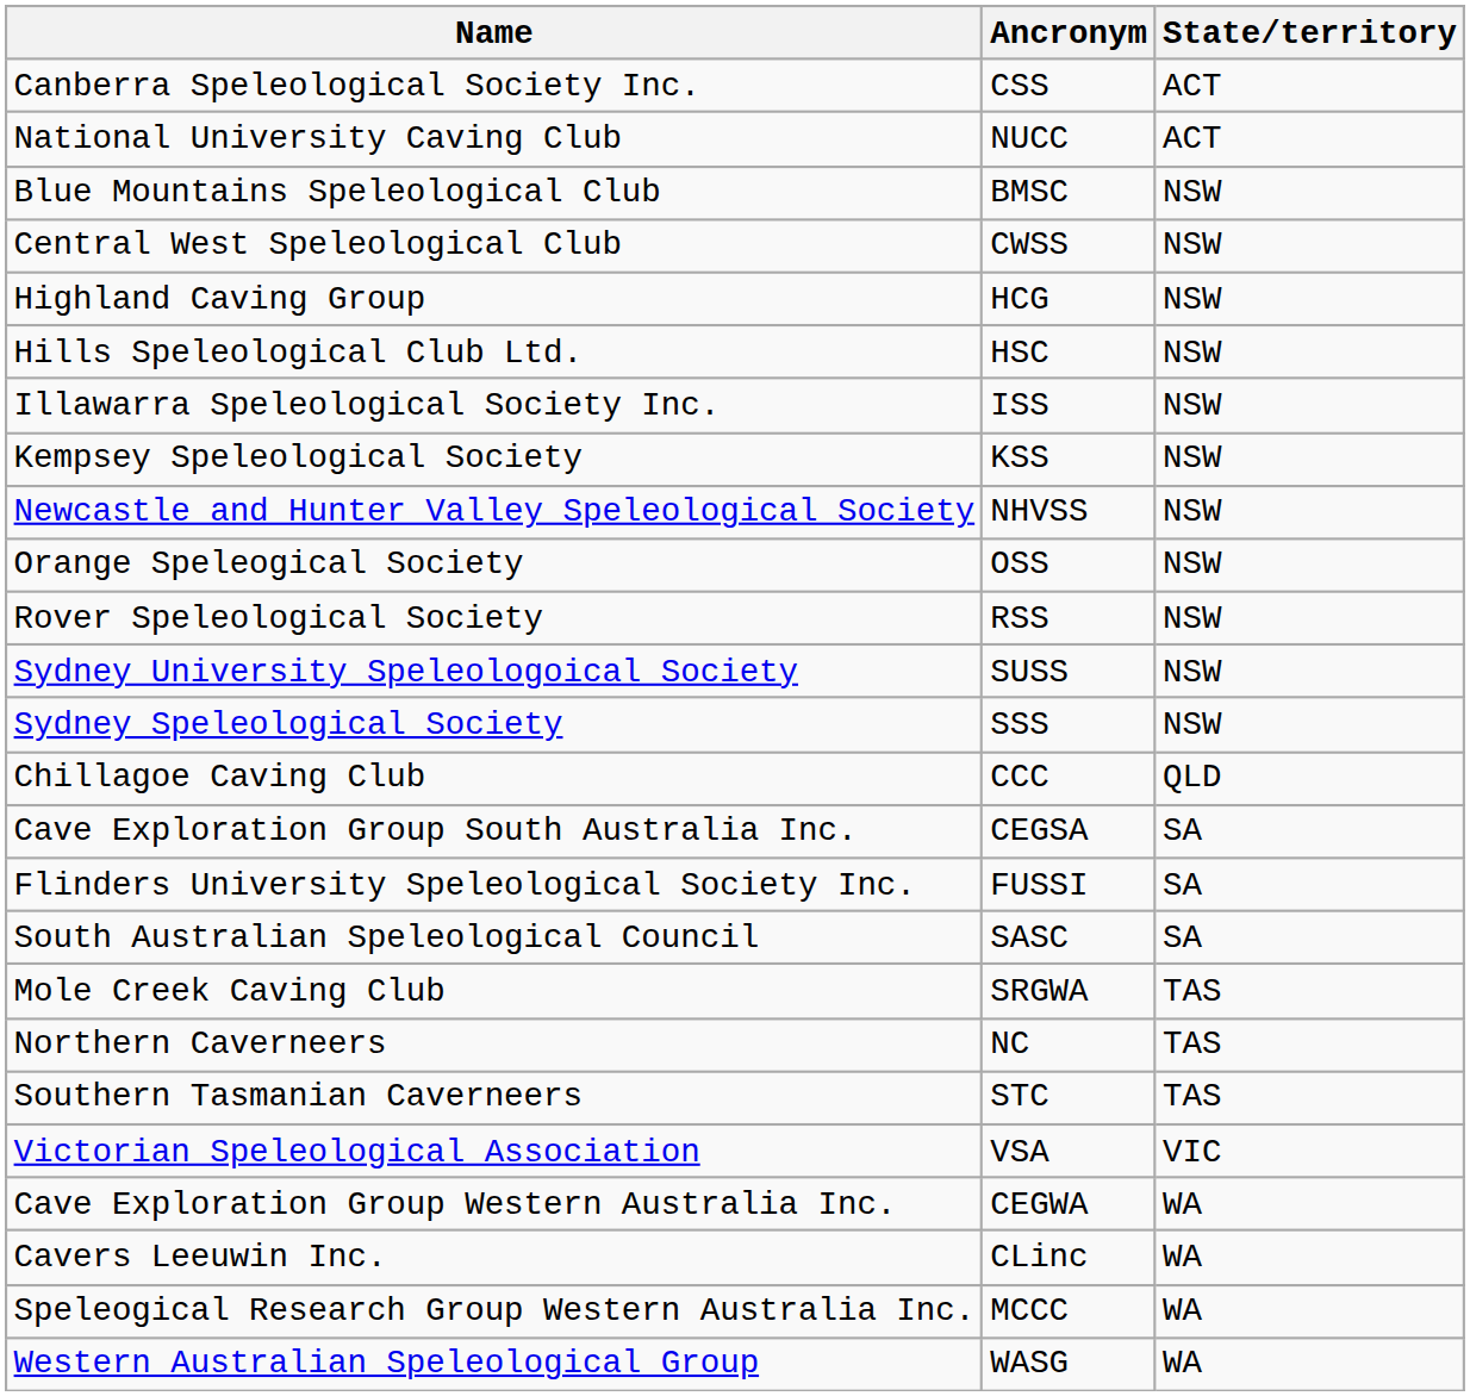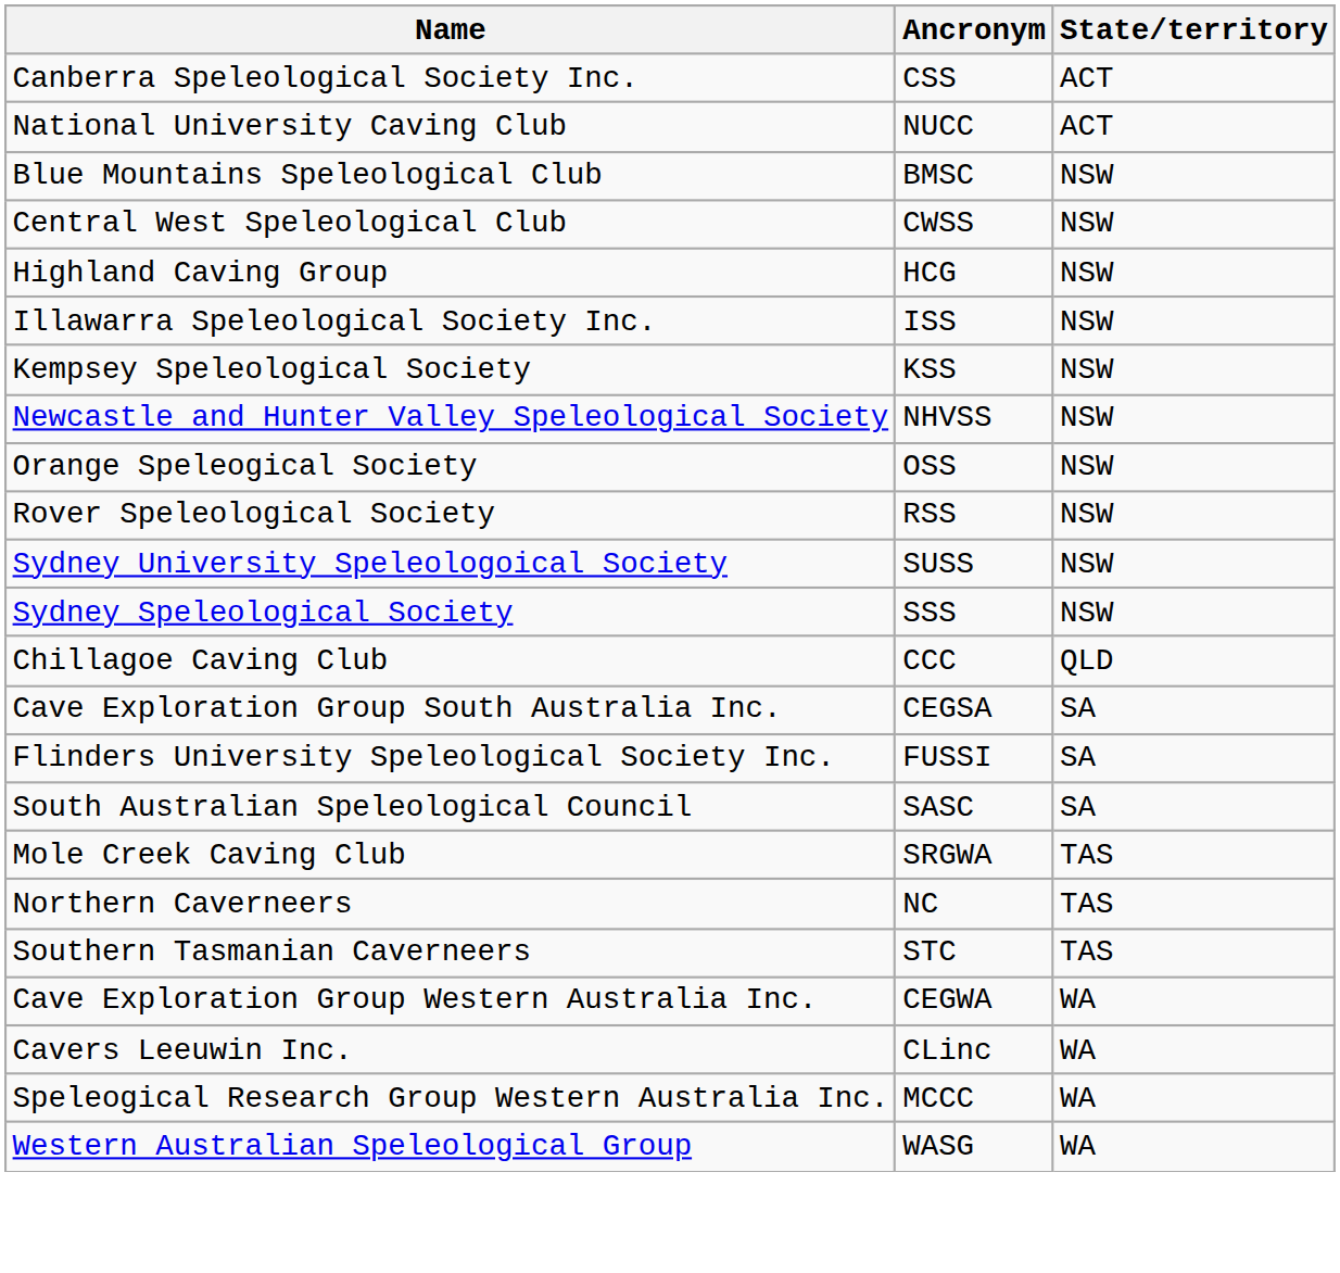- row: Hills Speleological Club Ltd. | HSC | NSW
- row: Victorian Speleological Association | VSA | VIC
